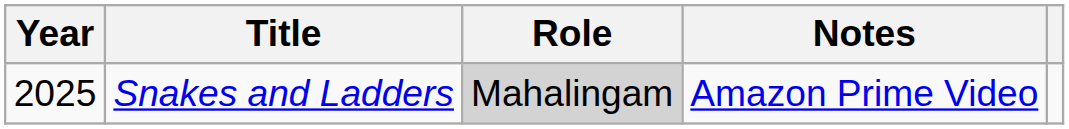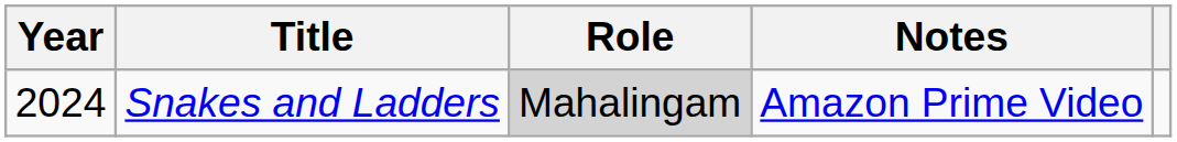Snakes and Ladders | Year: 2025 -> 2024
